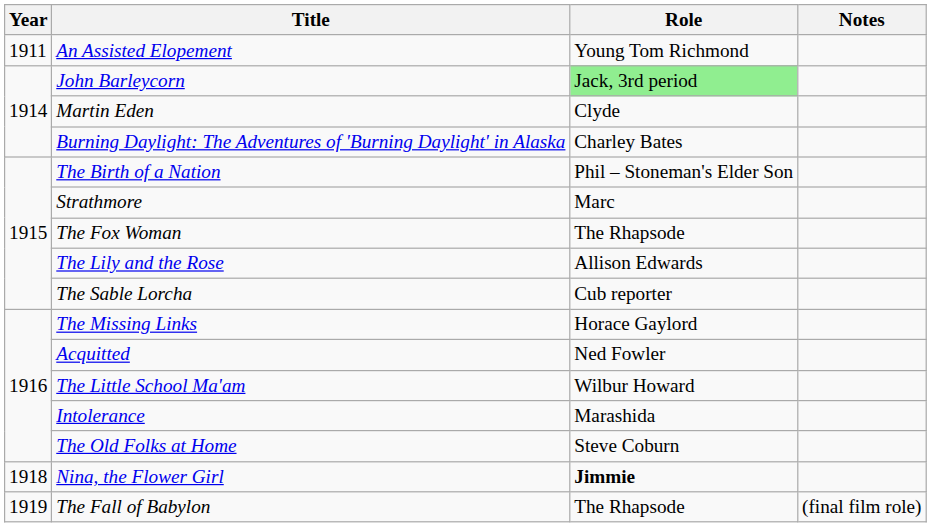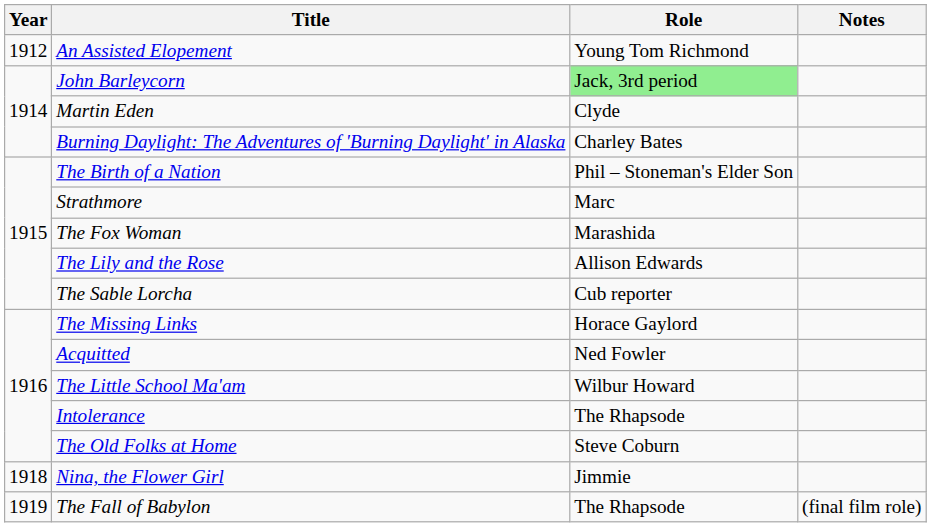An Assisted Elopement | Year: 1911 -> 1912
The Fox Woman | Role: The Rhapsode -> Marashida
Intolerance | Role: Marashida -> The Rhapsode
Nina, the Flower Girl | Role: bold -> normal
